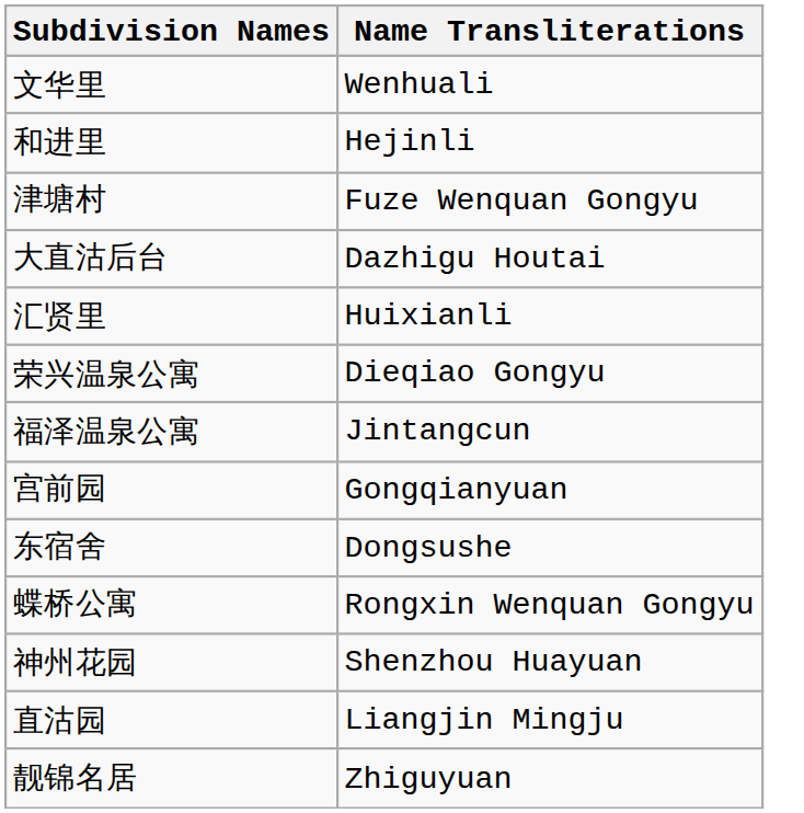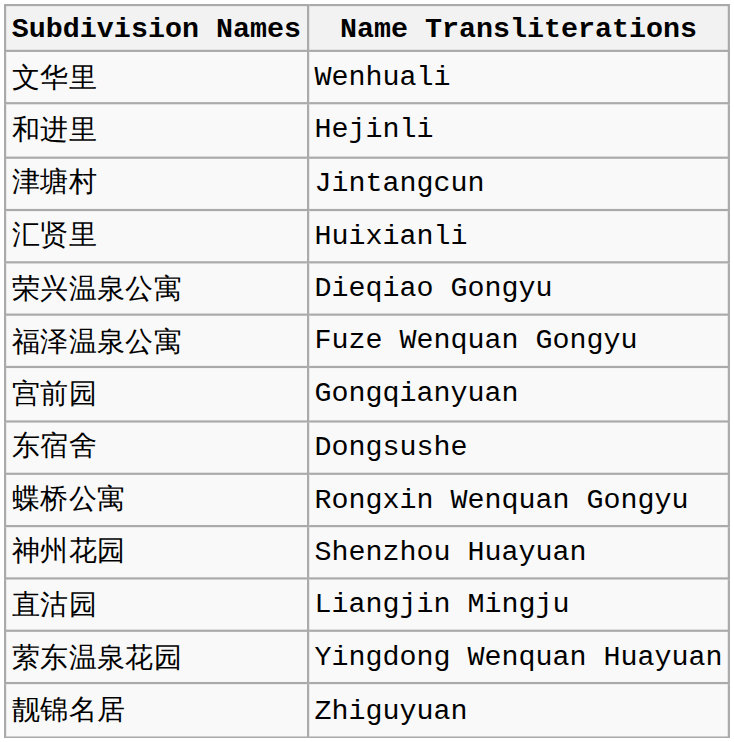津塘村 | Name Transliterations: Fuze Wenquan Gongyu -> Jintangcun
- row: 大直沽后台 | Dazhigu Houtai
福泽温泉公寓 | Name Transliterations: Jintangcun -> Fuze Wenquan Gongyu
+ row: 萦东温泉花园 | Yingdong Wenquan Huayuan
